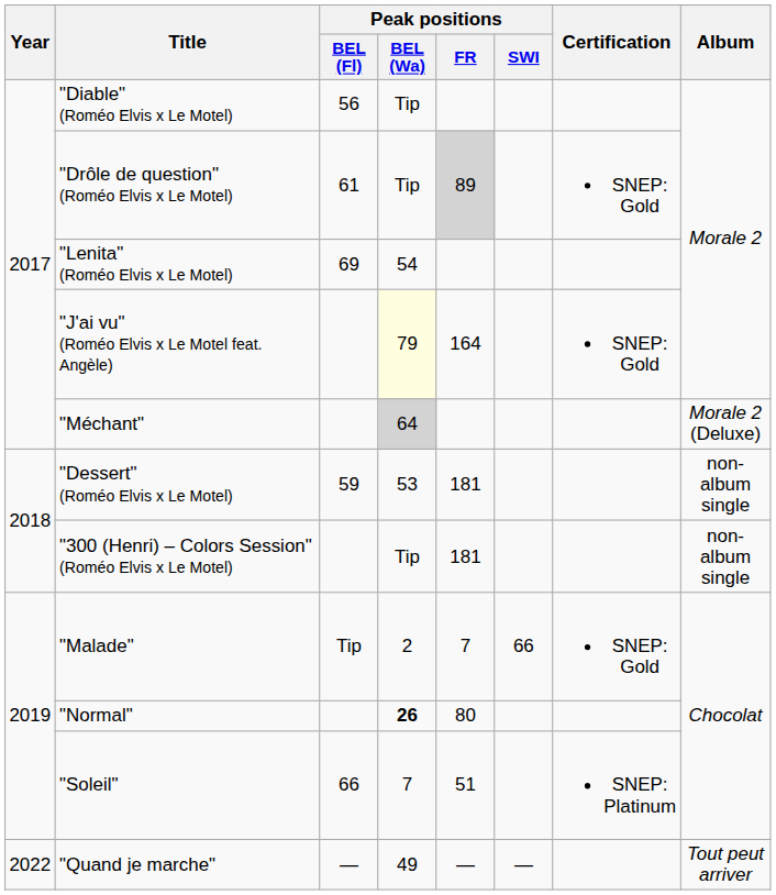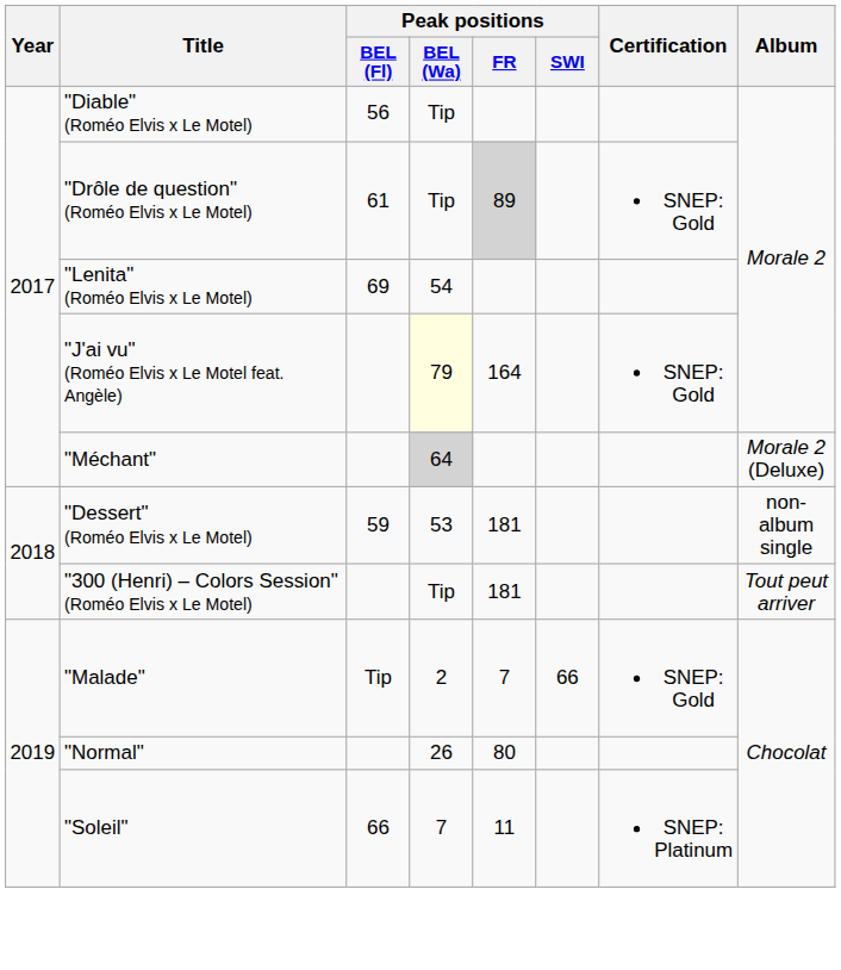"300 (Henri) – Colors Session" (Roméo Elvis x Le Motel) | Album: non-album single -> Tout peut arriver
"Normal" | Peak positions / BEL (Wa): bold -> normal
"Soleil" | Peak positions / FR: 51 -> 11
- row: 2022 | "Quand je marche" | — | 49 | — | — | Tout peut arriver
